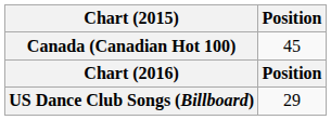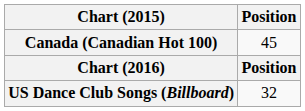US Dance Club Songs (Billboard) | Position: 29 -> 32
